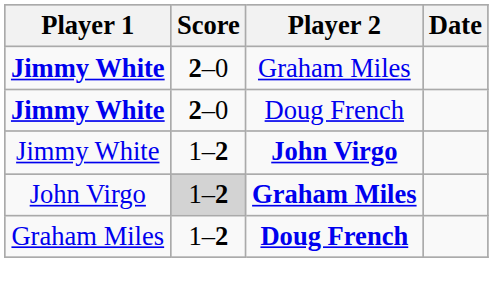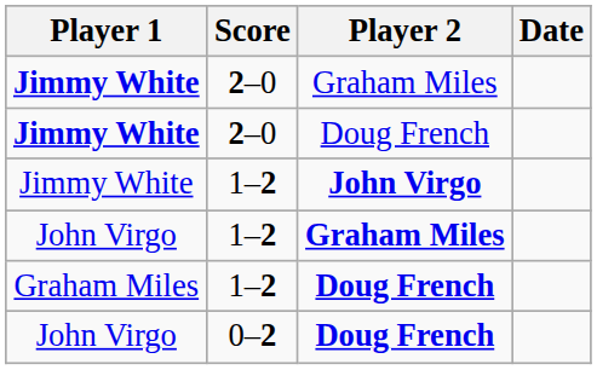John Virgo / Graham Miles | Score: lightgrey background -> no background
+ row: John Virgo | 0–2 | Doug French
